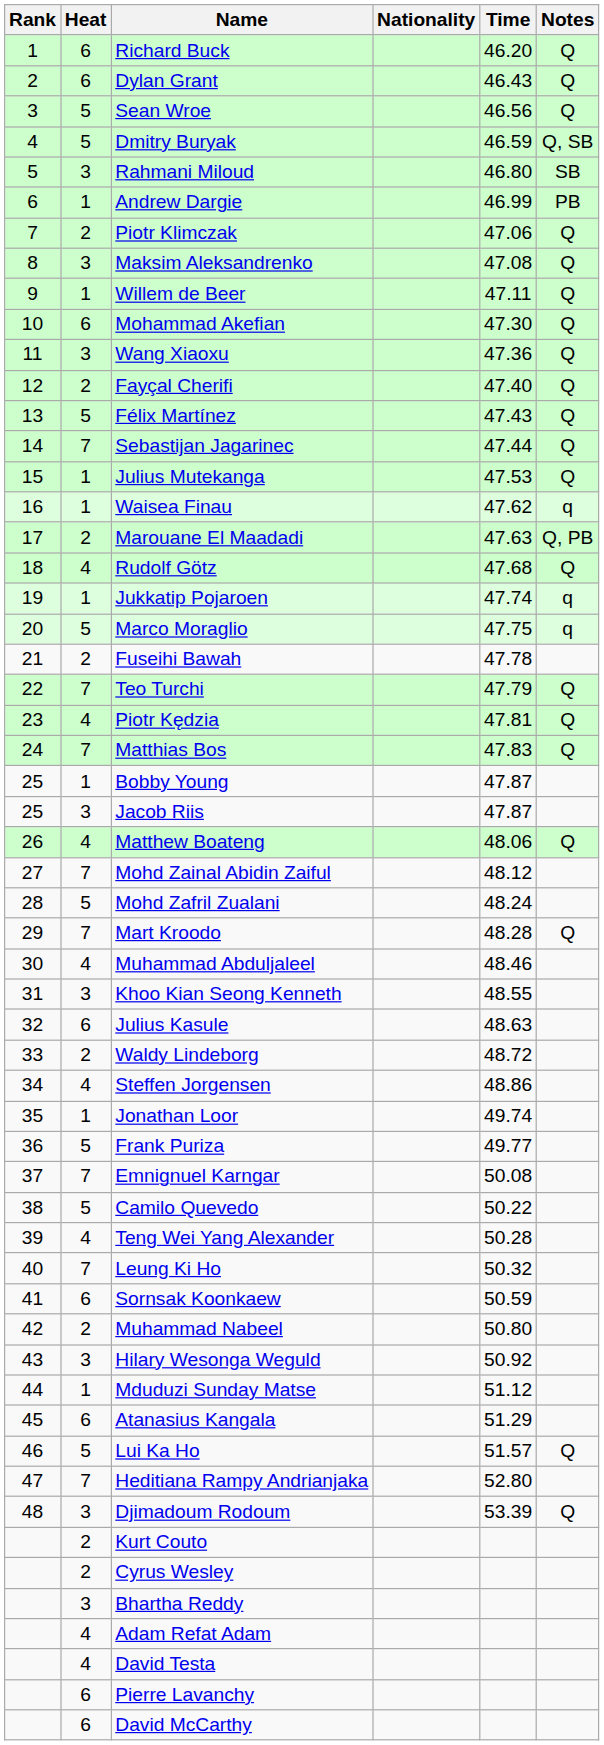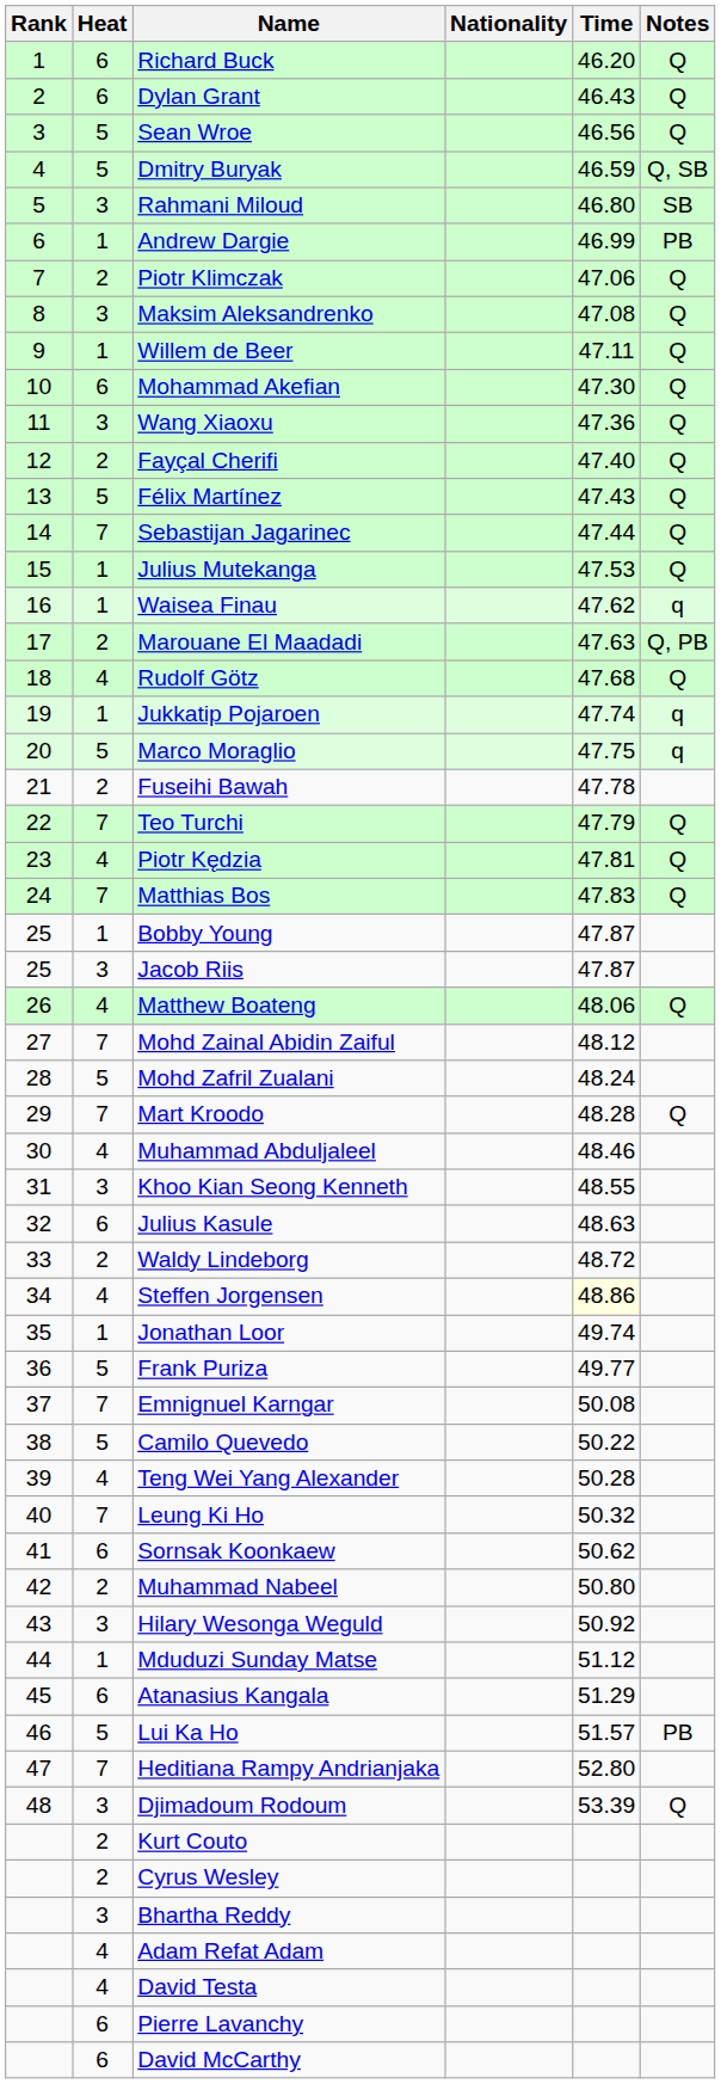Steffen Jorgensen | Time: no background -> lightyellow background
Sornsak Koonkaew | Time: 50.59 -> 50.62
Lui Ka Ho | Notes: Q -> PB
